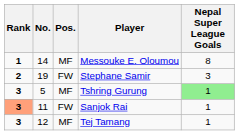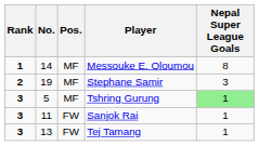Stephane Samir | Pos.: FW -> MF
Sanjok Rai | Rank: lightsalmon background -> no background
Tej Tamang | No.: 12 -> 13
Tej Tamang | Pos.: MF -> FW
